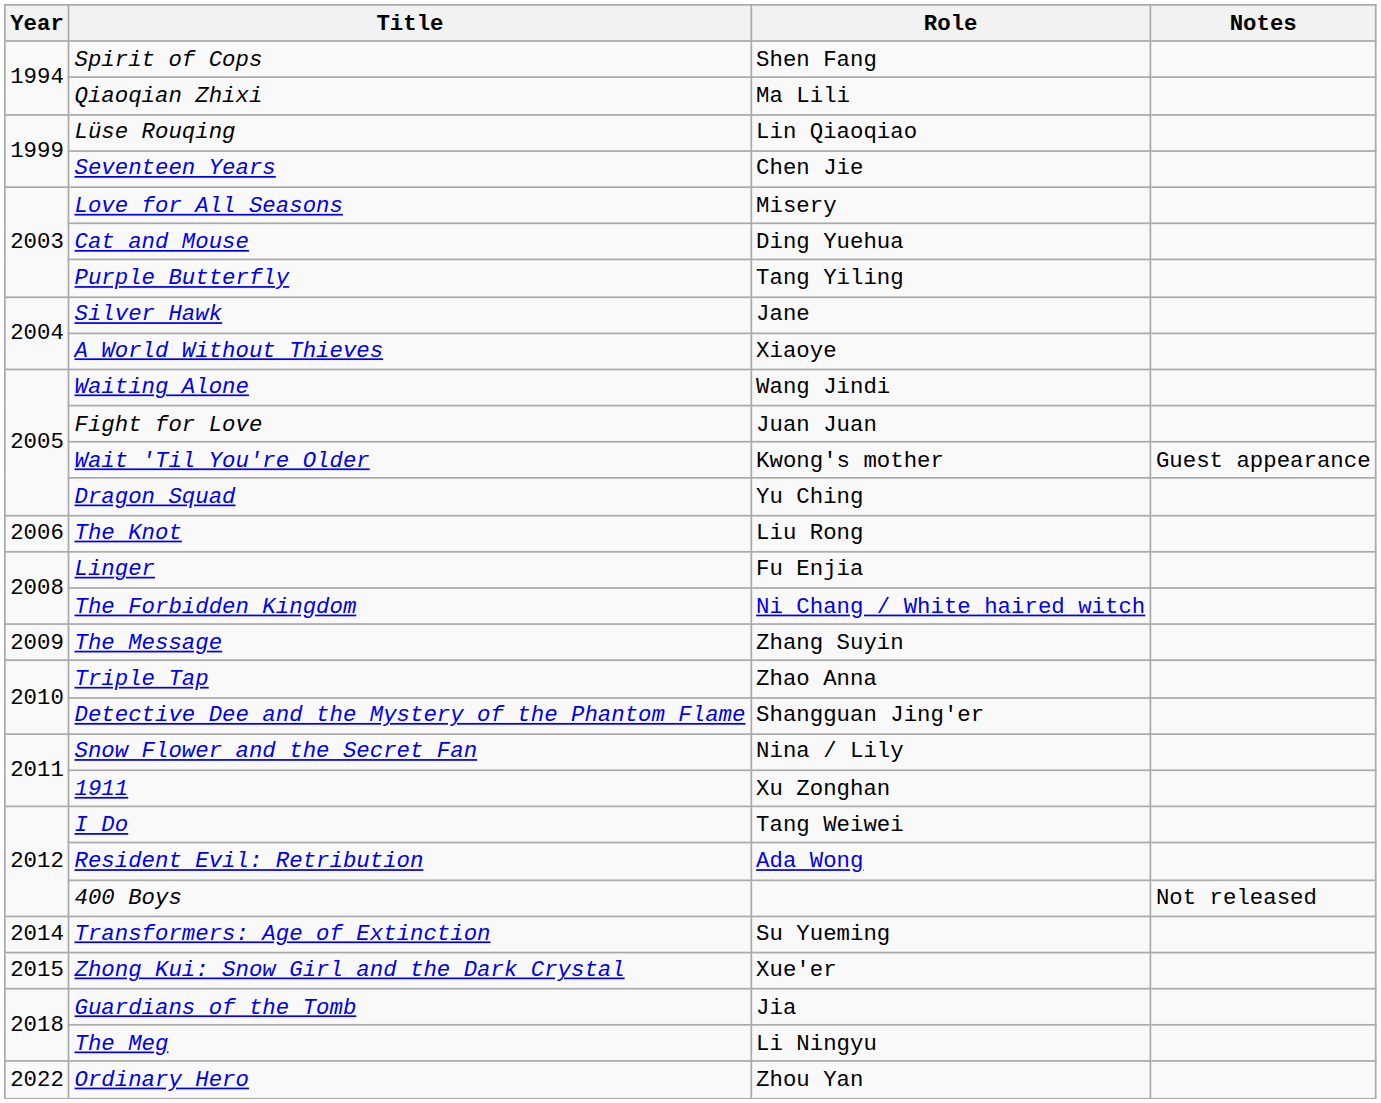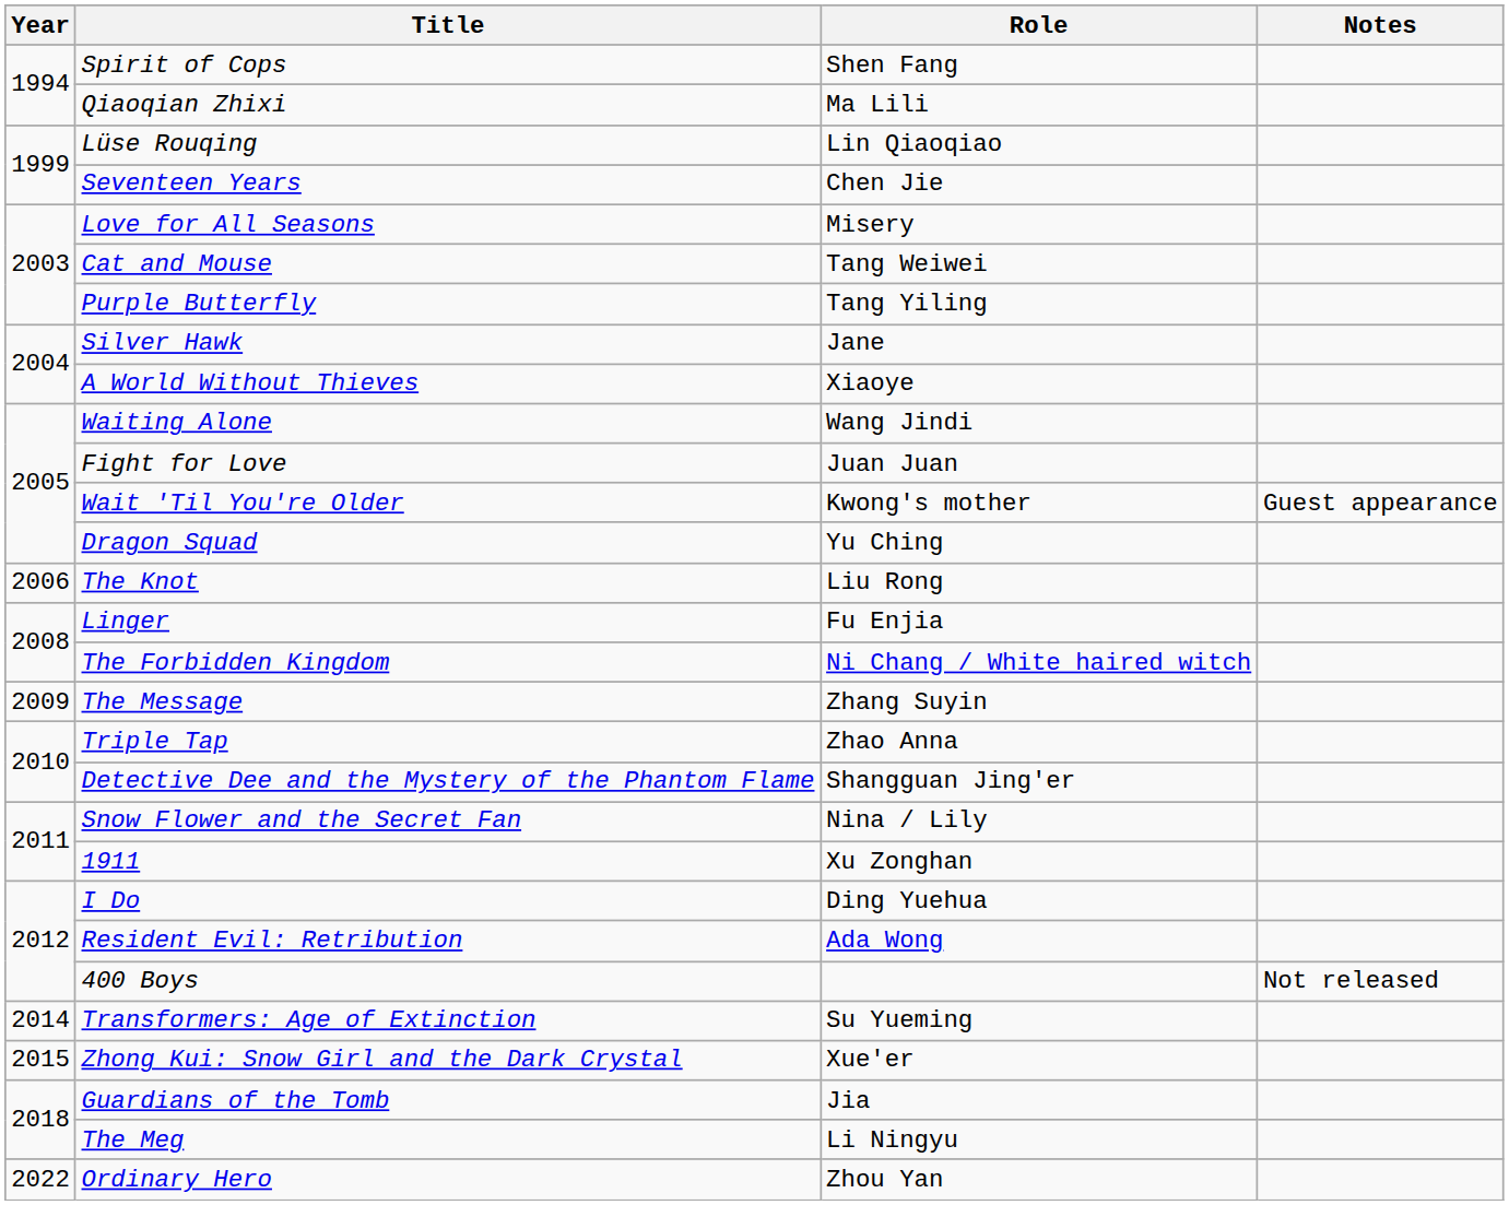Cat and Mouse | Role: Ding Yuehua -> Tang Weiwei
I Do | Role: Tang Weiwei -> Ding Yuehua
